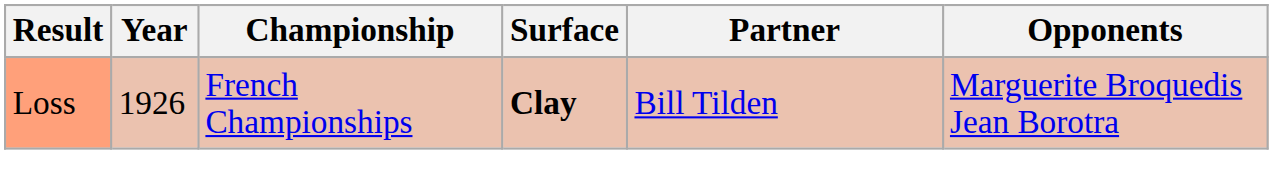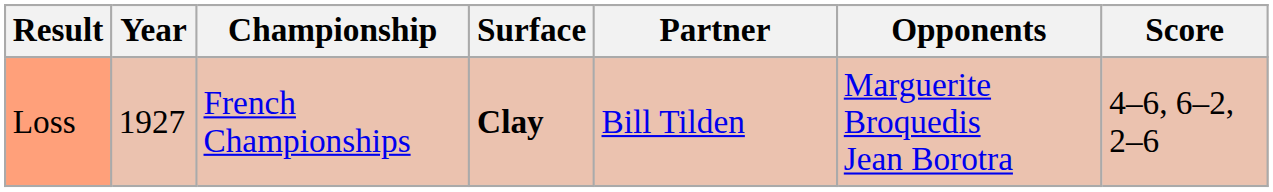+ column: Score | 4–6, 6–2, 2–6
Loss | Year: 1926 -> 1927
